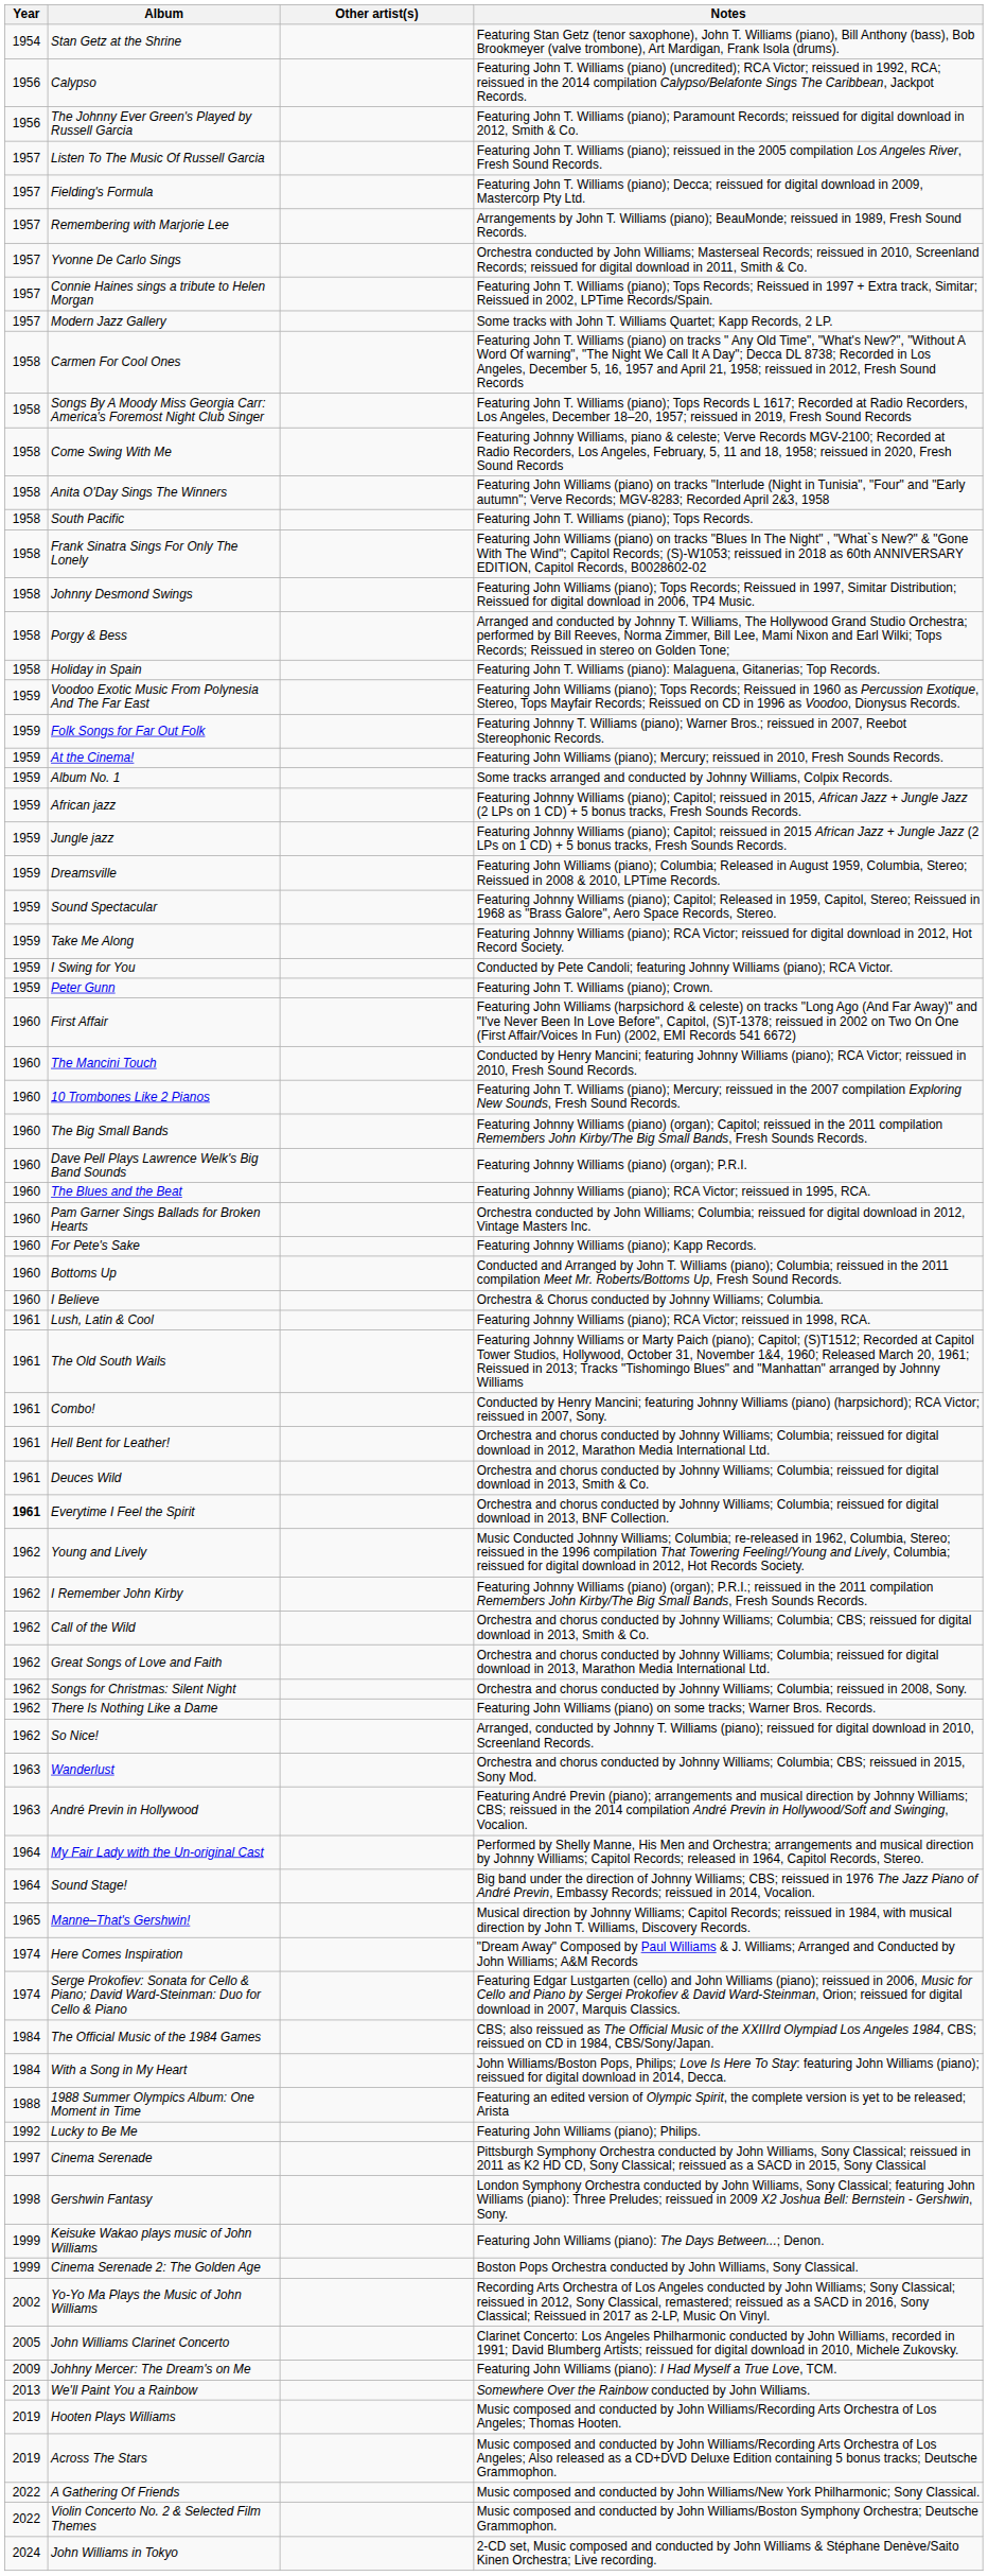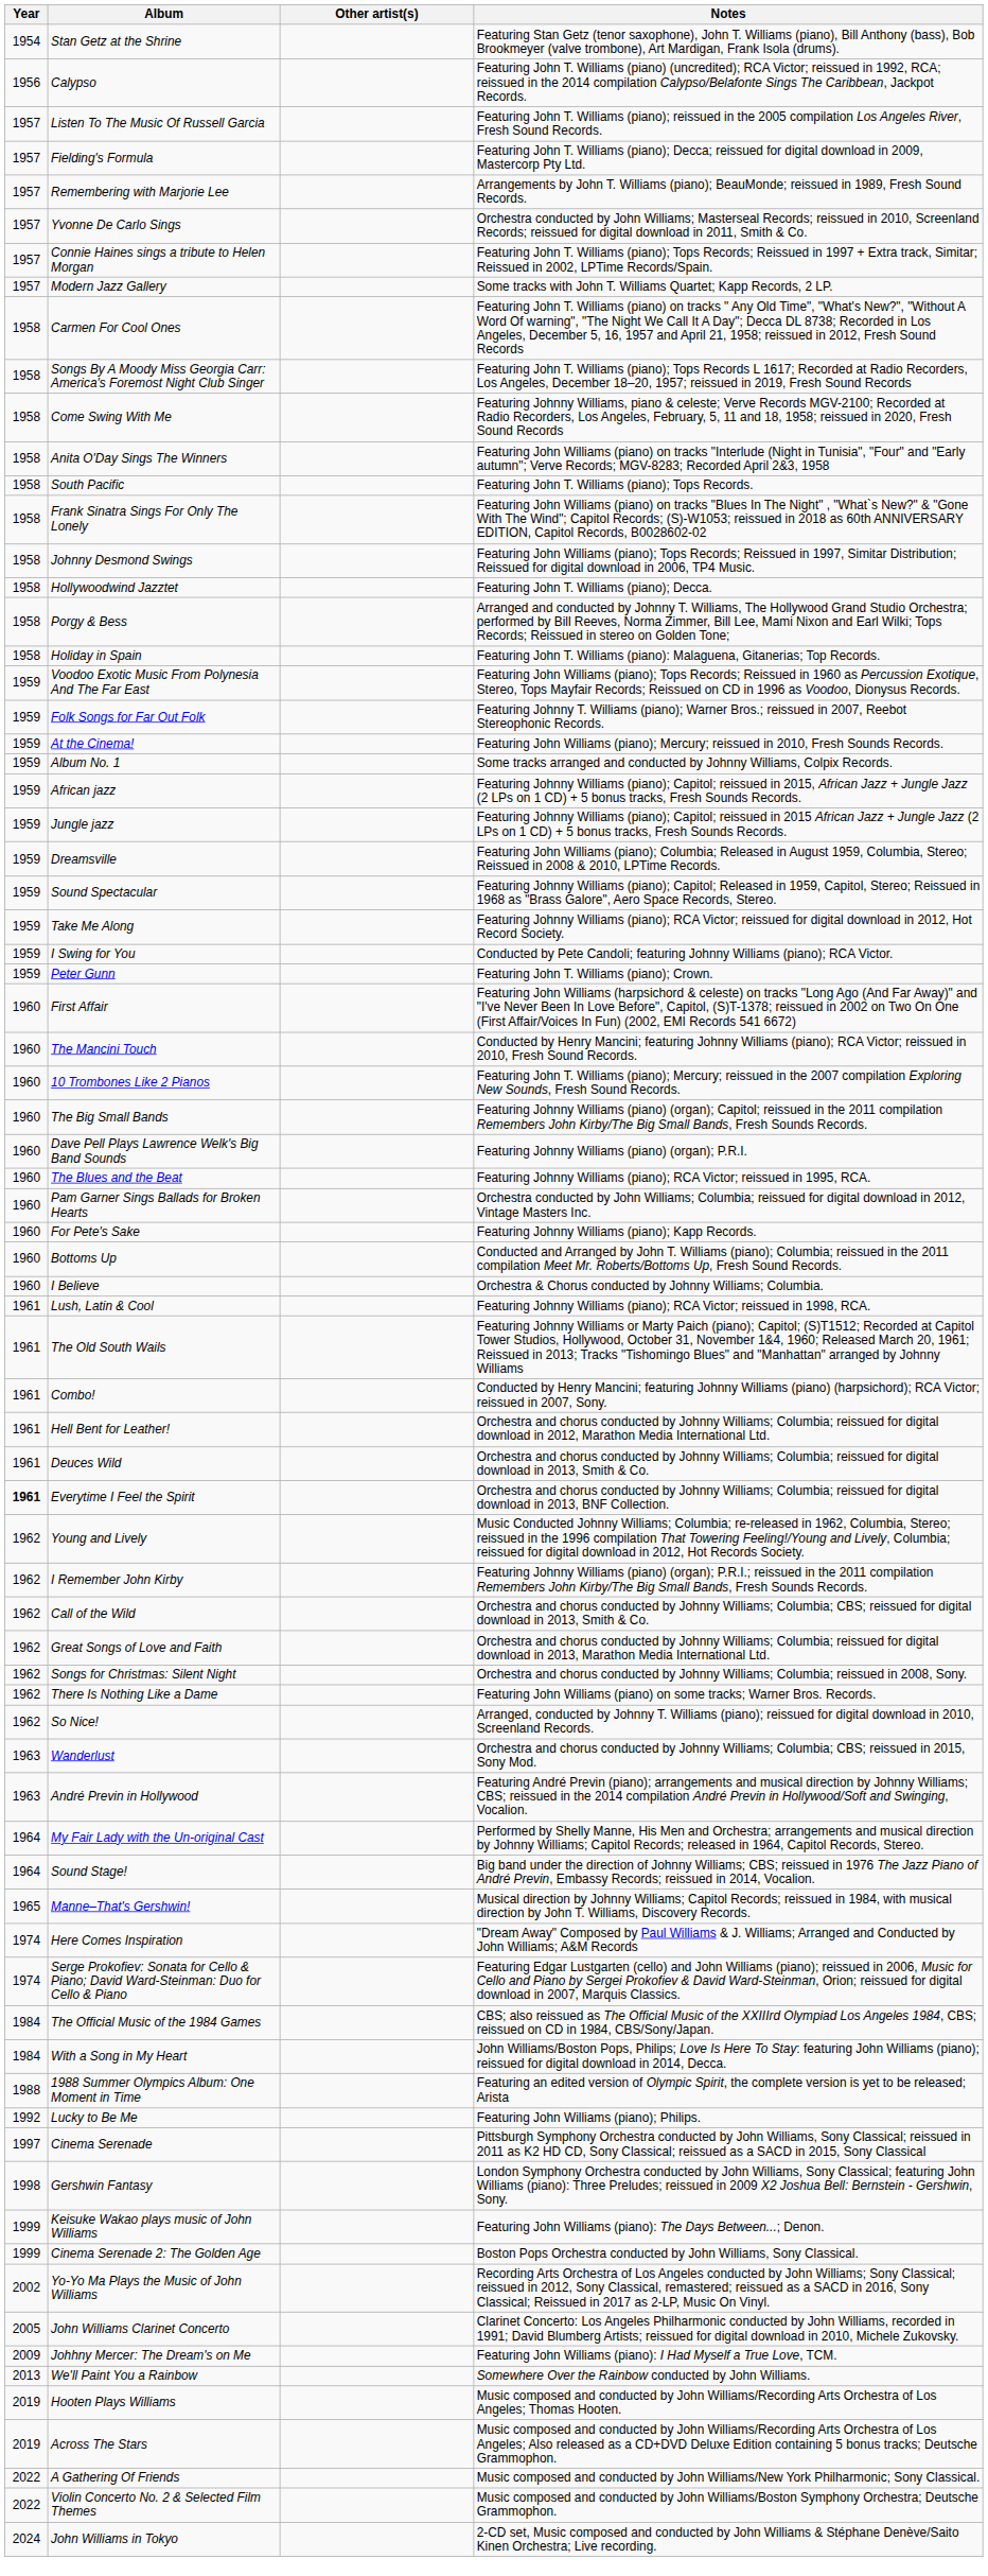- row: 1956 | The Johnny Ever Green's Played by Russell Garcia | Featuring John T. Williams (piano); Paramount Records; reissued for digital download in 2012, Smith & Co.
+ row: 1958 | Hollywoodwind Jazztet | Featuring John T. Williams (piano); Decca.
